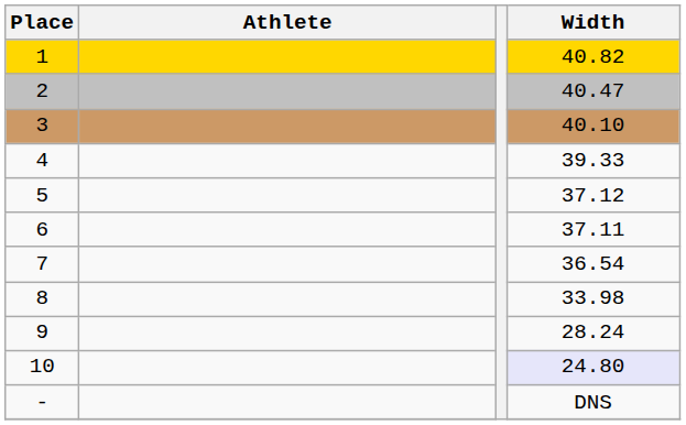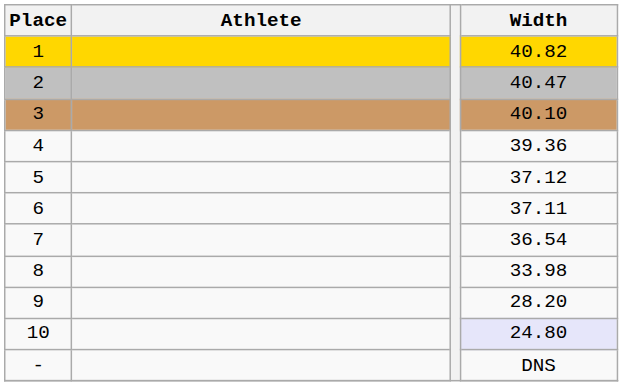4 | Width: 39.33 -> 39.36
9 | Width: 28.24 -> 28.20
